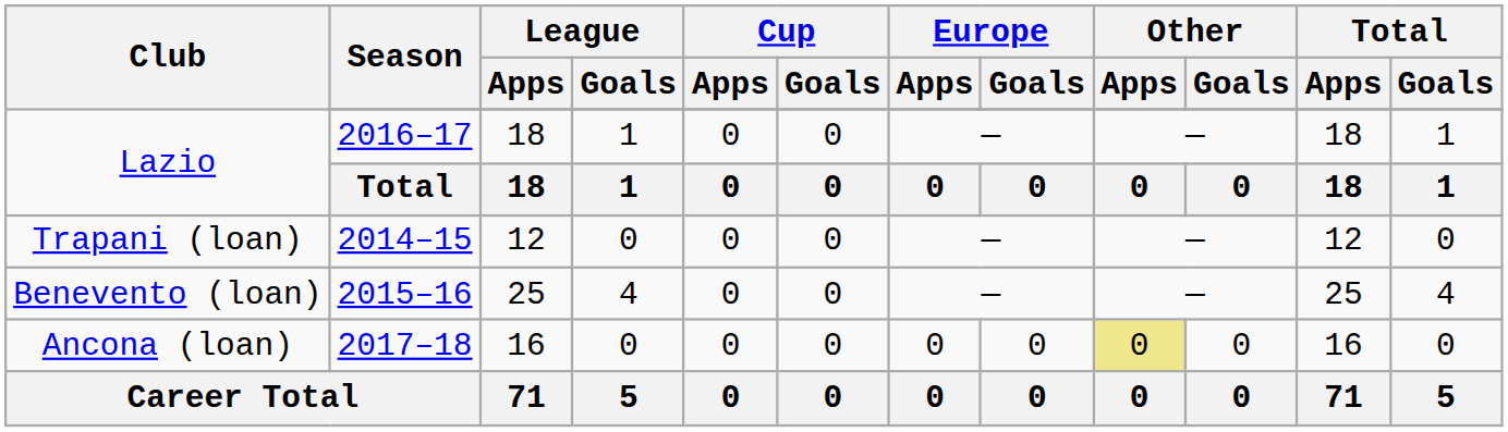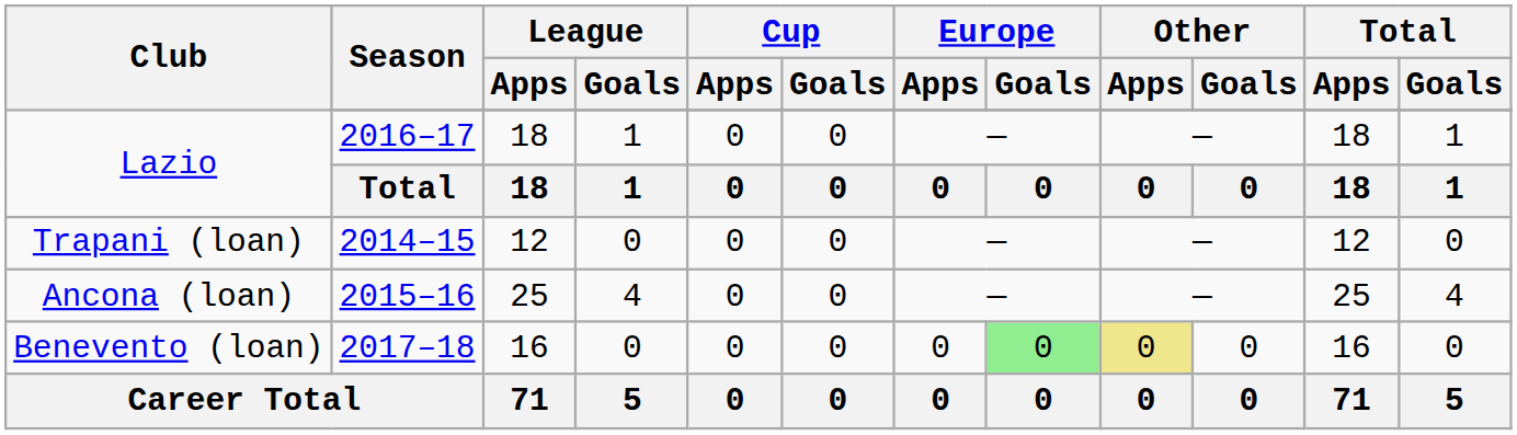2015–16 | Club: Benevento (loan) -> Ancona (loan)
2017–18 | Club: Ancona (loan) -> Benevento (loan)
2017–18 | Europe / Goals: no background -> lightgreen background
